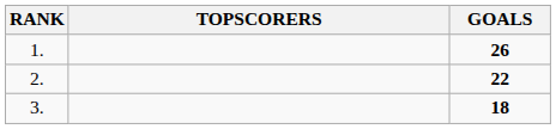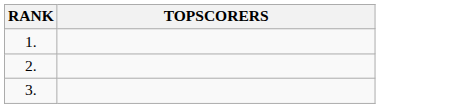- column: GOALS | 26 | 22 | 18
